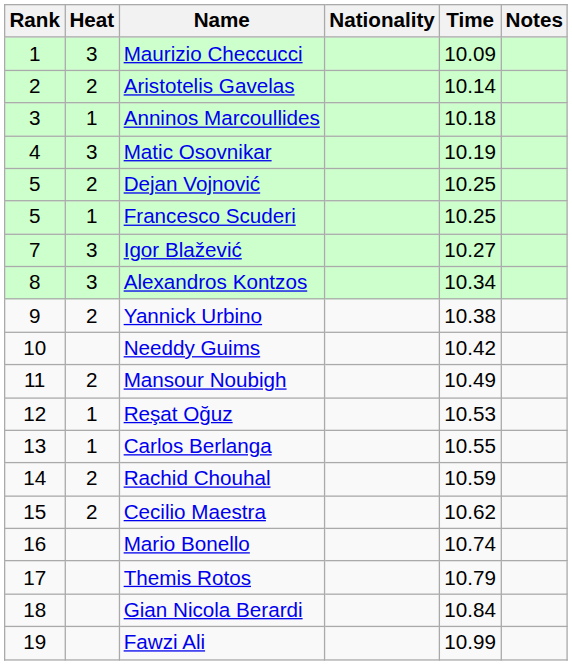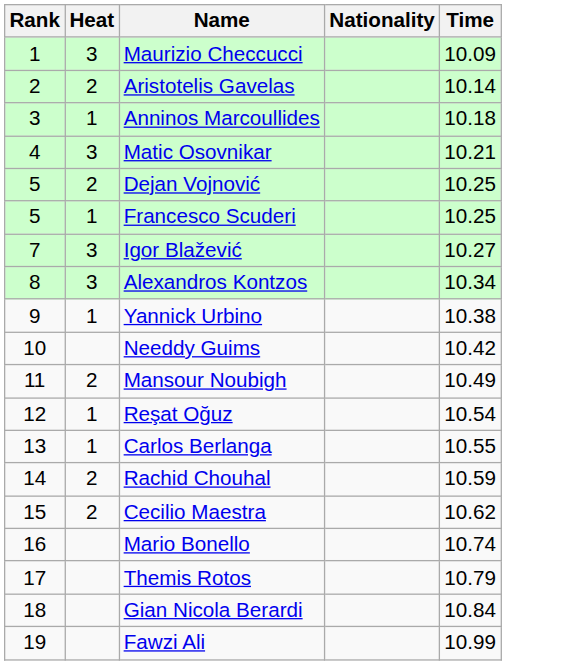- column: Notes
Matic Osovnikar | Time: 10.19 -> 10.21
Yannick Urbino | Heat: 2 -> 1
Reşat Oğuz | Time: 10.53 -> 10.54
